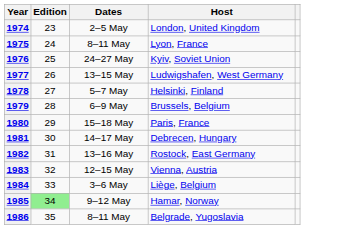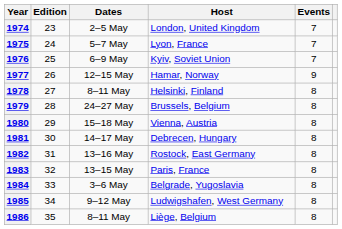+ column: Events | 7 | 7 | 7 | 9 | 8 | 8 | 8 | 8 | 8 | 8 | 8 | 8 | 8
1975 | Dates: 8–11 May -> 5–7 May
1976 | Dates: 24–27 May -> 6–9 May
1977 | Dates: 13–15 May -> 12–15 May
1977 | Host: Ludwigshafen, West Germany -> Hamar, Norway
1978 | Dates: 5–7 May -> 8–11 May
1979 | Dates: 6–9 May -> 24–27 May
1980 | Host: Paris, France -> Vienna, Austria
1983 | Dates: 12–15 May -> 13–15 May
1983 | Host: Vienna, Austria -> Paris, France
1984 | Host: Liège, Belgium -> Belgrade, Yugoslavia
1985 | Edition: lightgreen background -> no background
1985 | Host: Hamar, Norway -> Ludwigshafen, West Germany
1986 | Host: Belgrade, Yugoslavia -> Liège, Belgium
